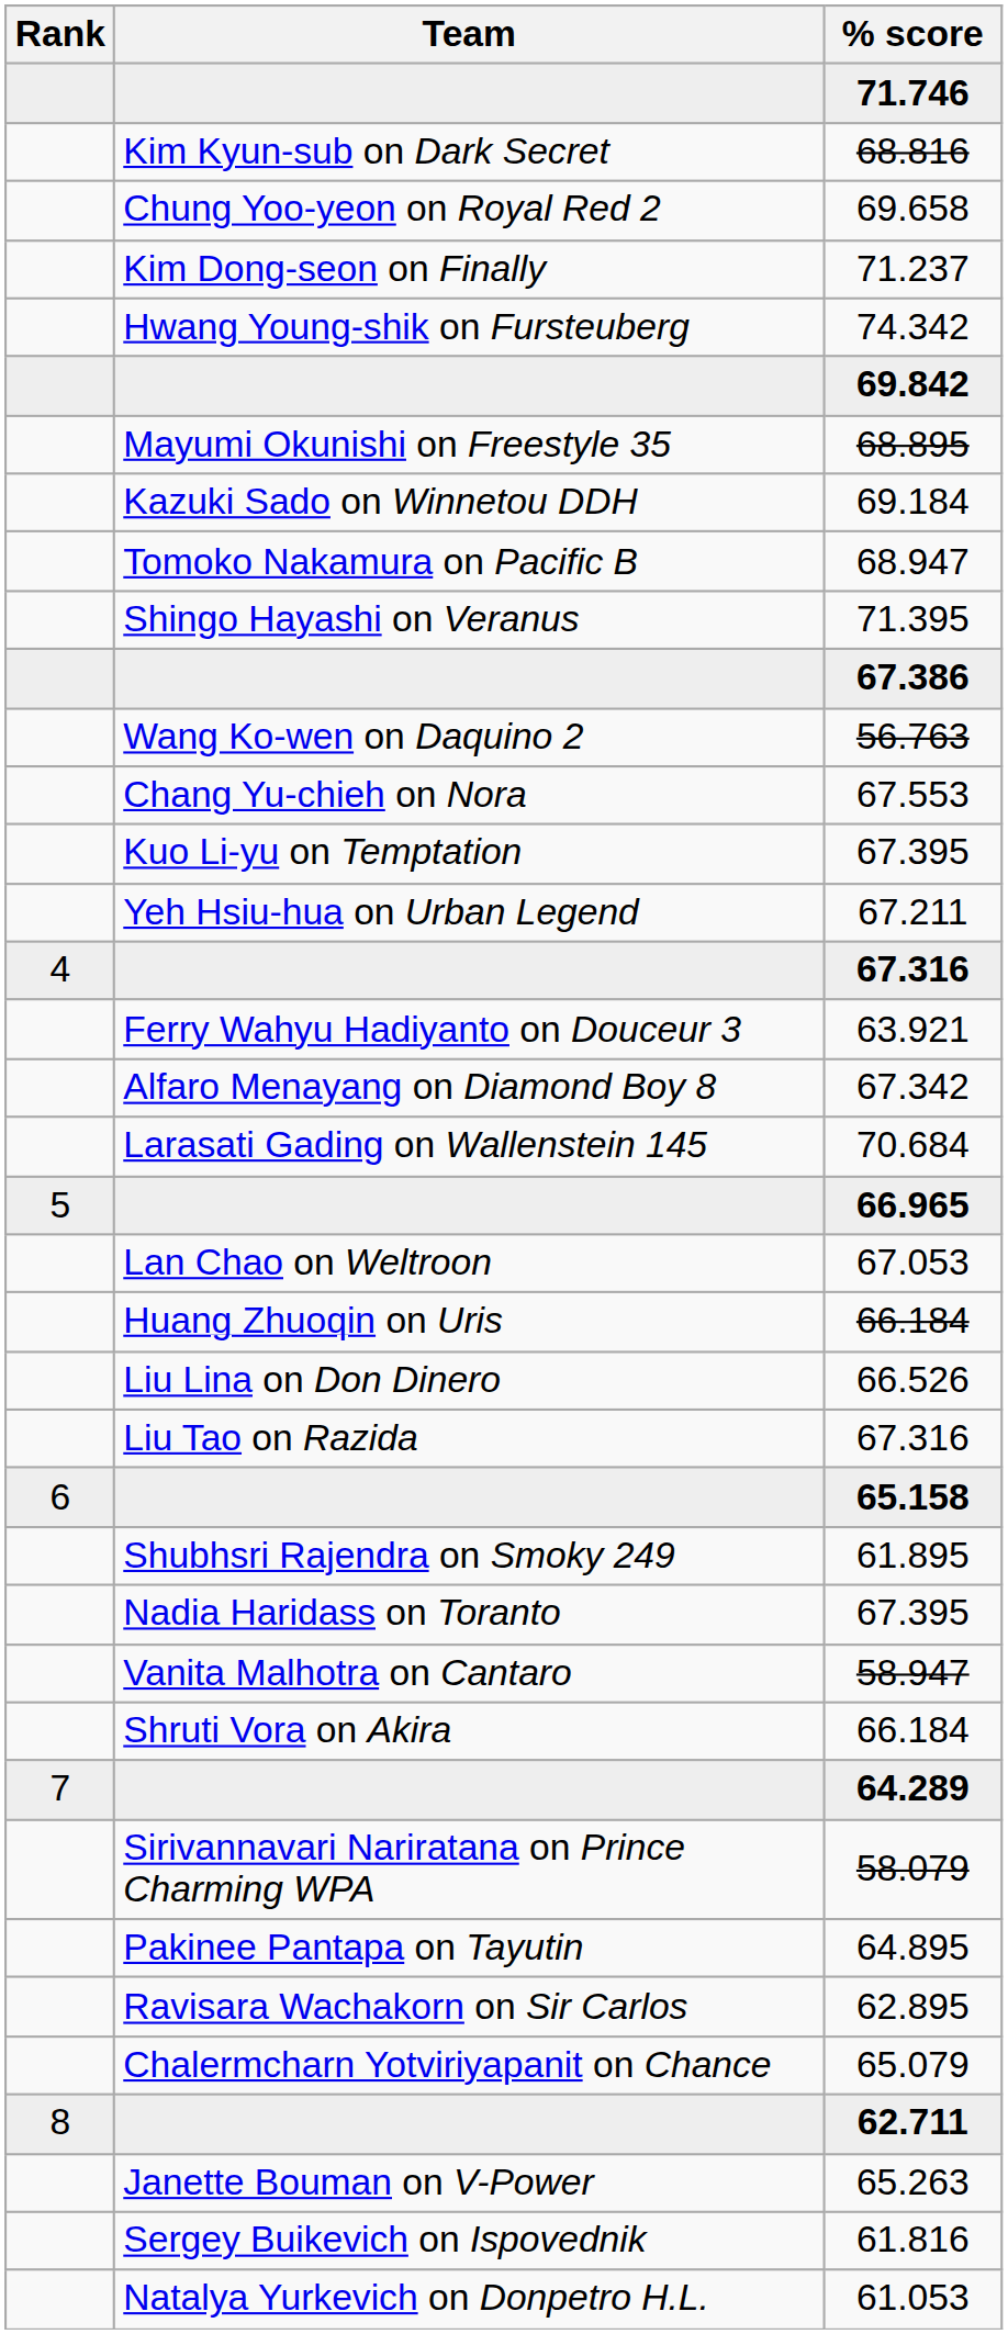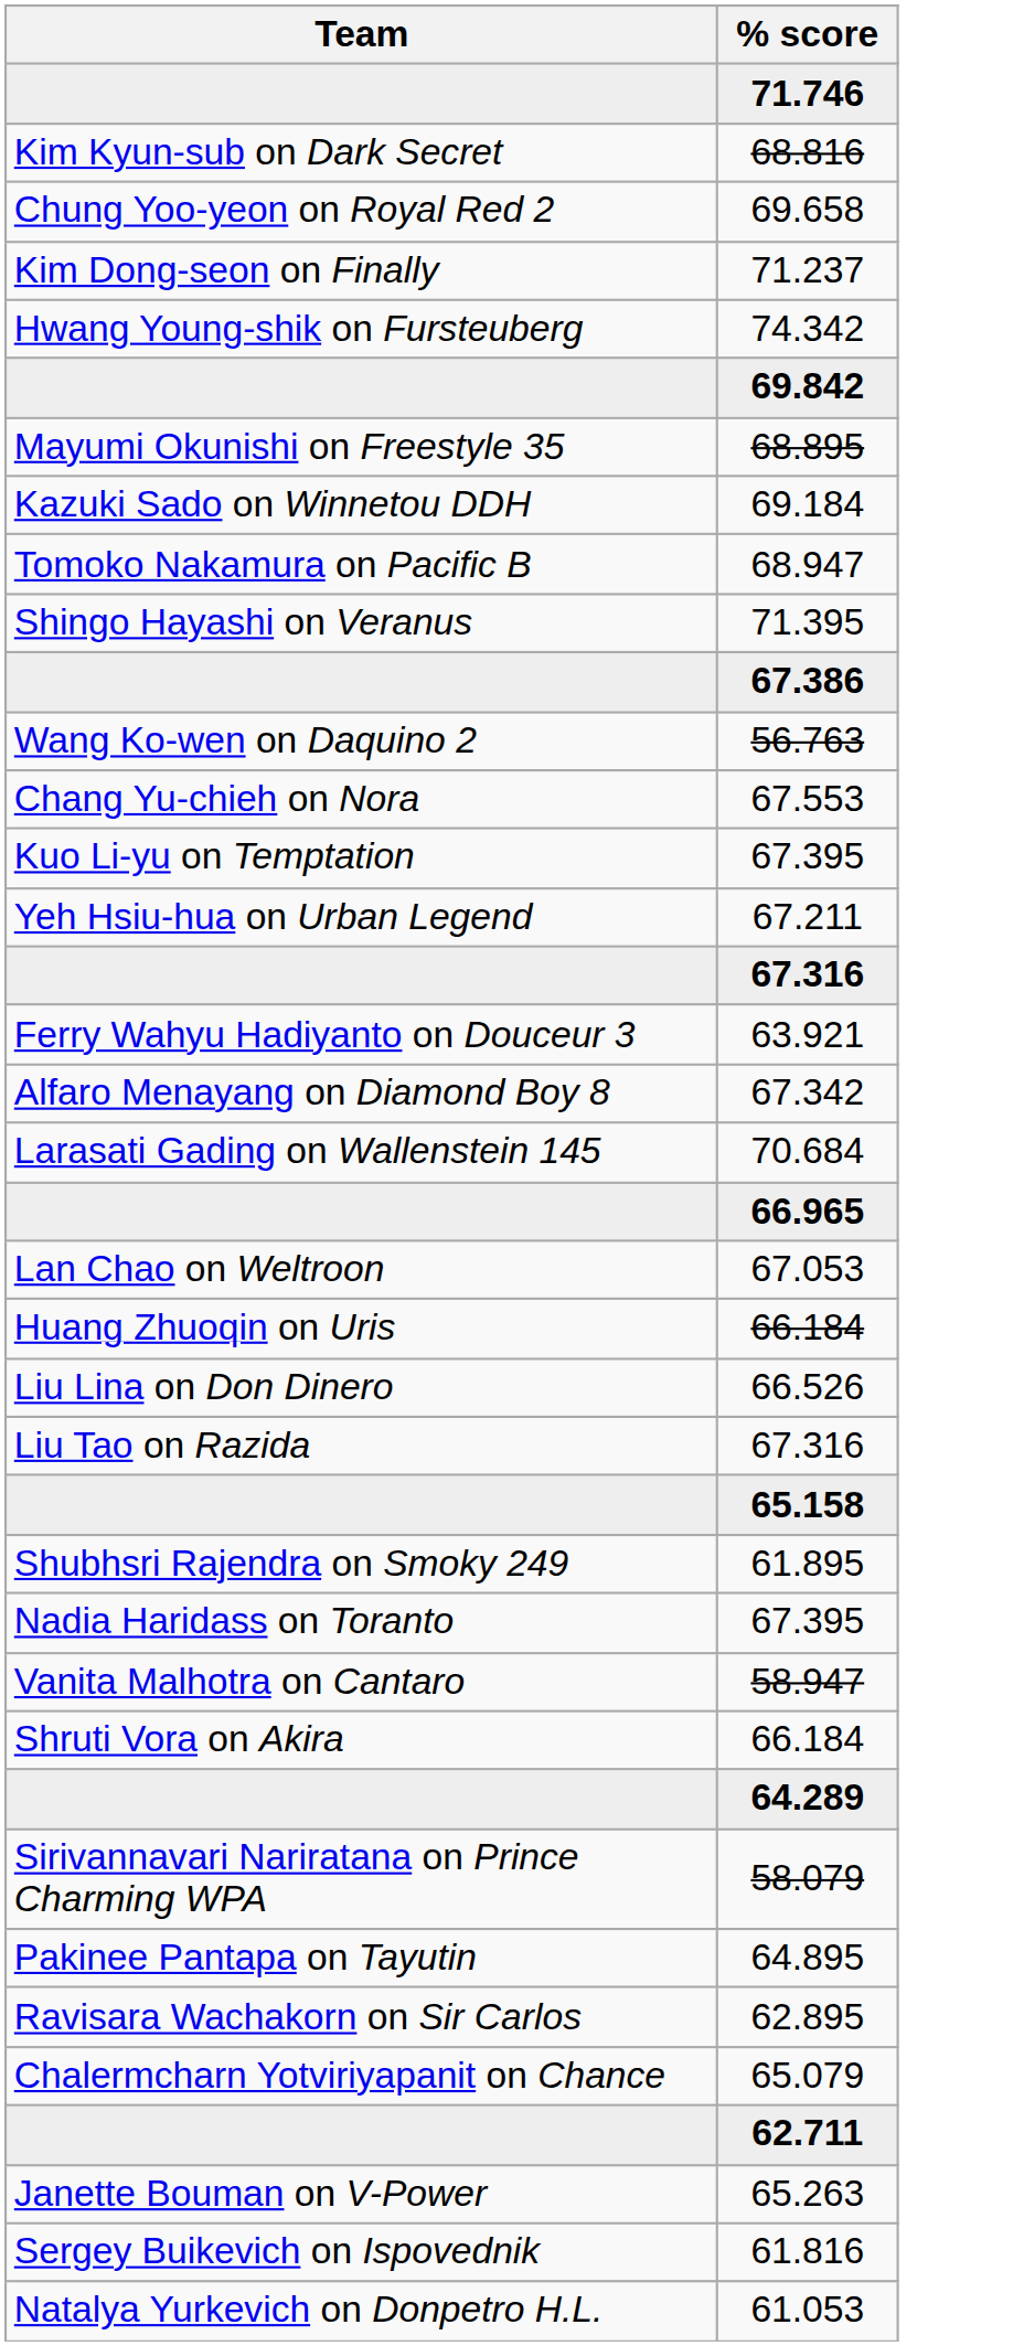- column: Rank | 4 | 5 | 6 | 7 | 8
